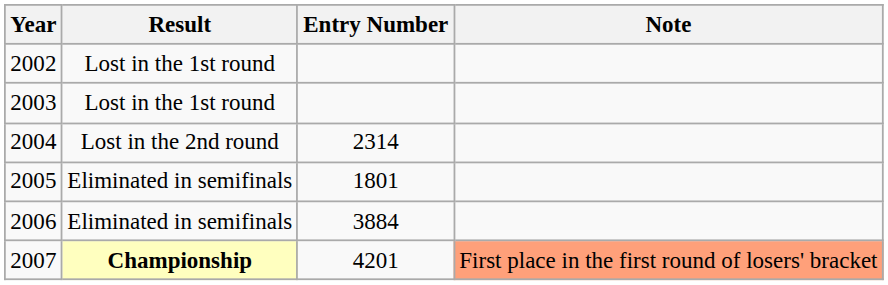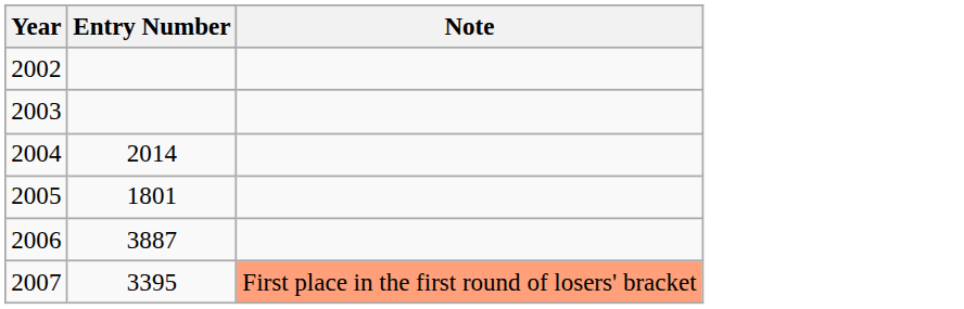- column: Result | Lost in the 1st round | Lost in the 1st round | Lost in the 2nd round | Eliminated in semifinals | Eliminated in semifinals | Championship
2004 | Entry Number: 2314 -> 2014
2006 | Entry Number: 3884 -> 3887
2007 | Entry Number: 4201 -> 3395
